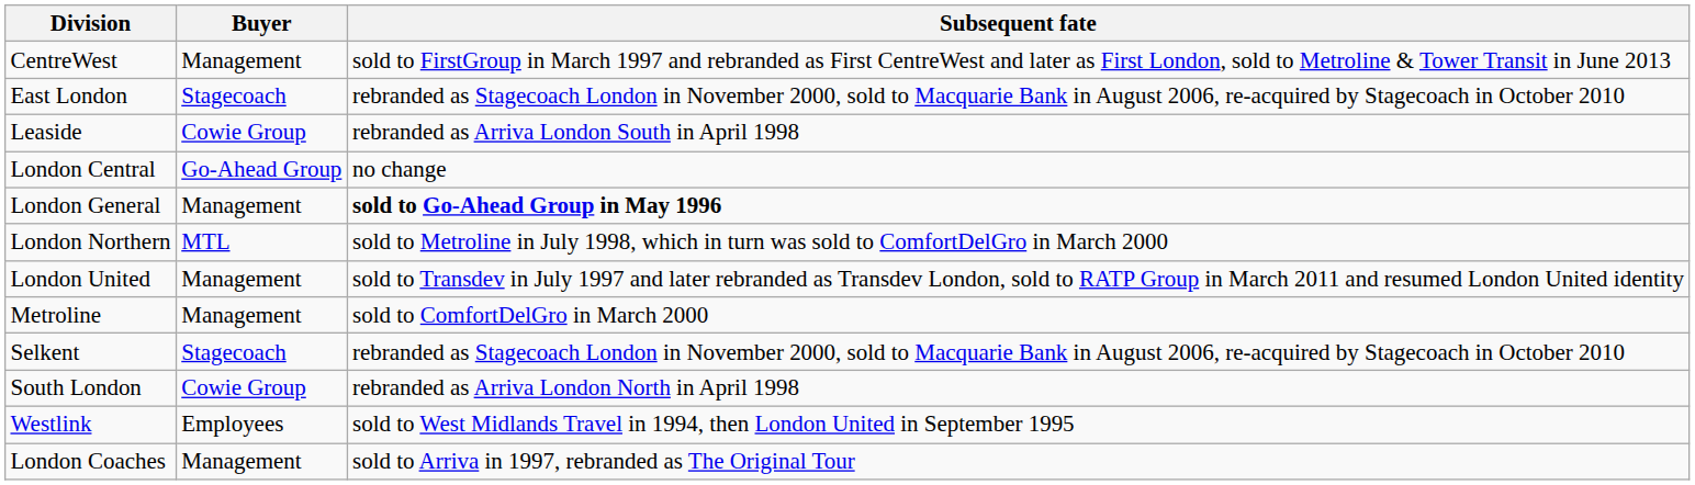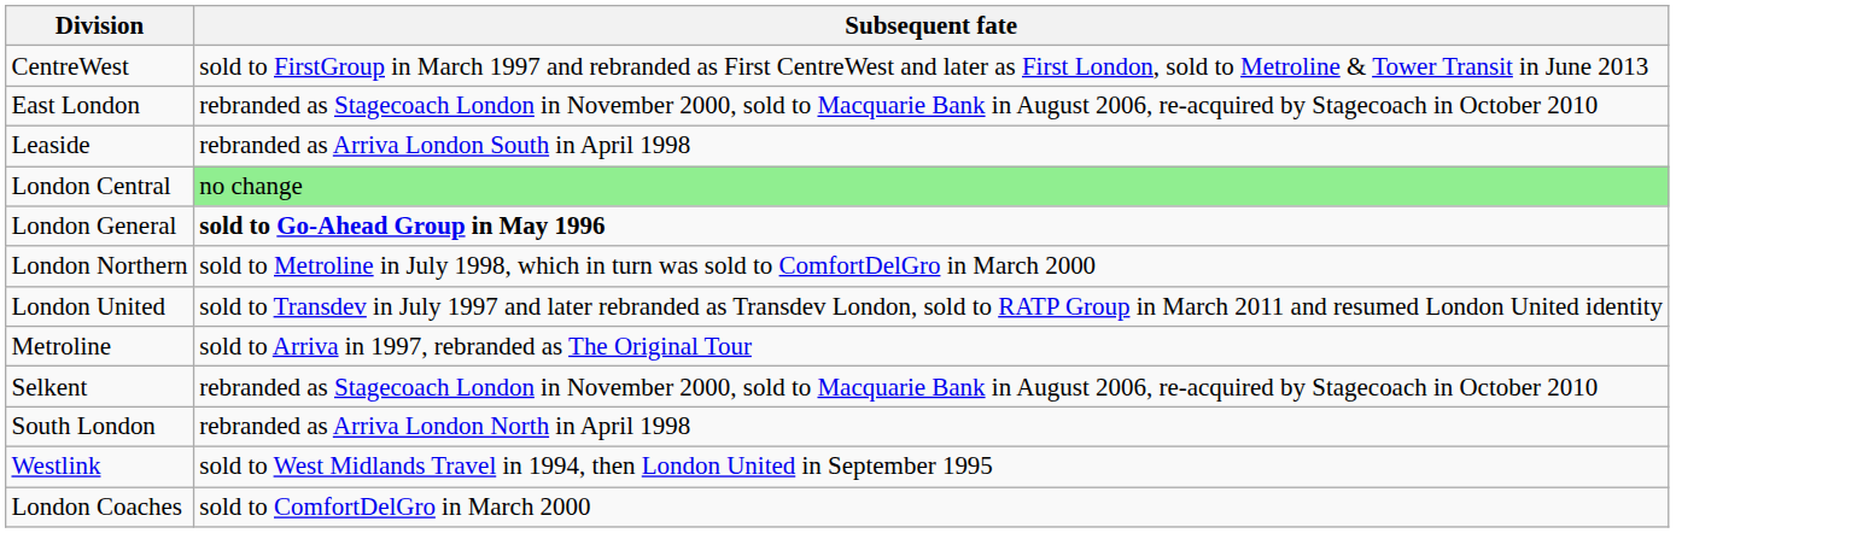- column: Buyer | Management | Stagecoach | Cowie Group | Go-Ahead Group | Management | MTL | Management | Management | Stagecoach | Cowie Group | Employees | Management
London Central | Subsequent fate: no background -> lightgreen background
Metroline | Subsequent fate: sold to ComfortDelGro in March 2000 -> sold to Arriva in 1997, rebranded as The Original Tour
London Coaches | Subsequent fate: sold to Arriva in 1997, rebranded as The Original Tour -> sold to ComfortDelGro in March 2000
